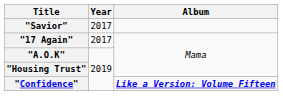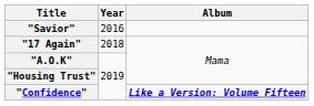"Savior" | Year: 2017 -> 2016
"17 Again" | Year: 2017 -> 2018
